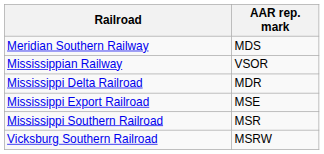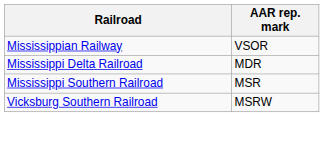- row: Meridian Southern Railway | MDS
- row: Mississippi Export Railroad | MSE
